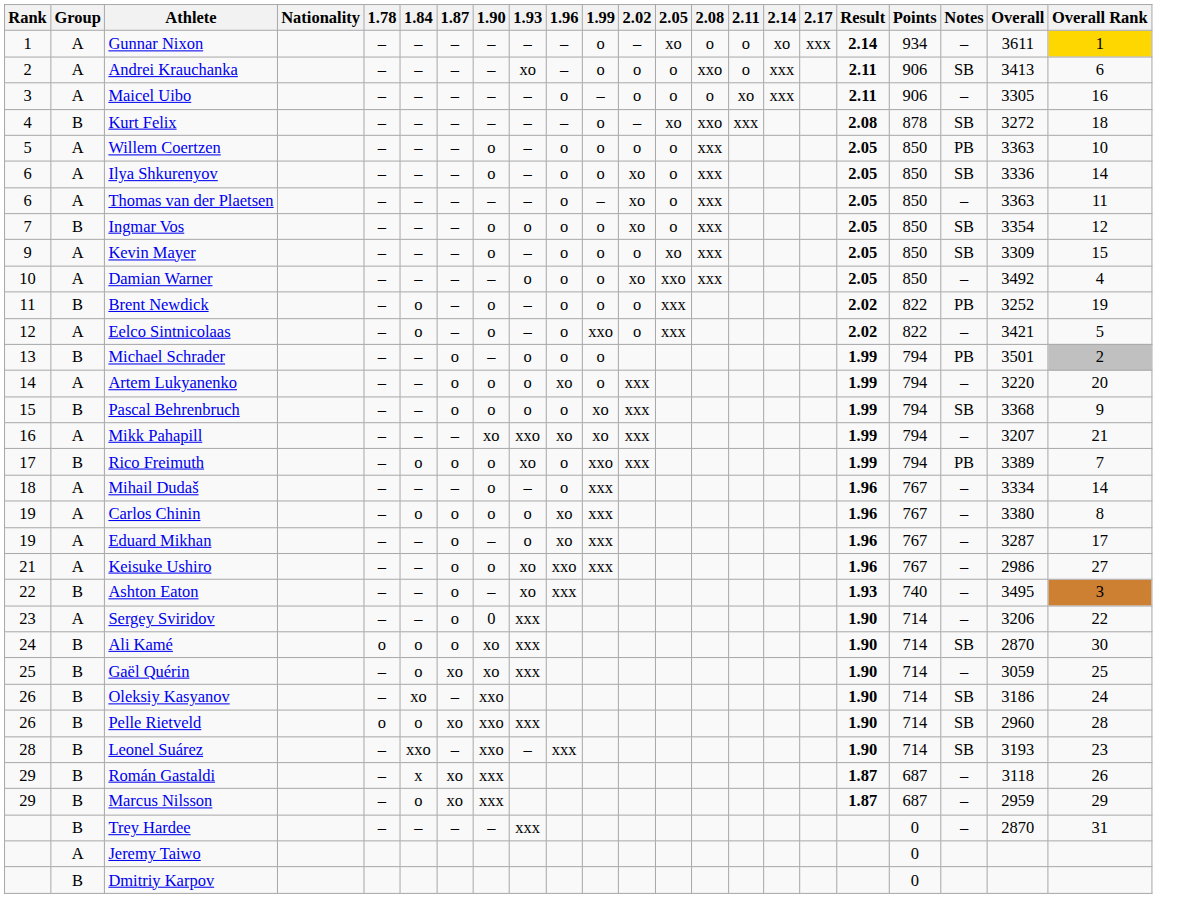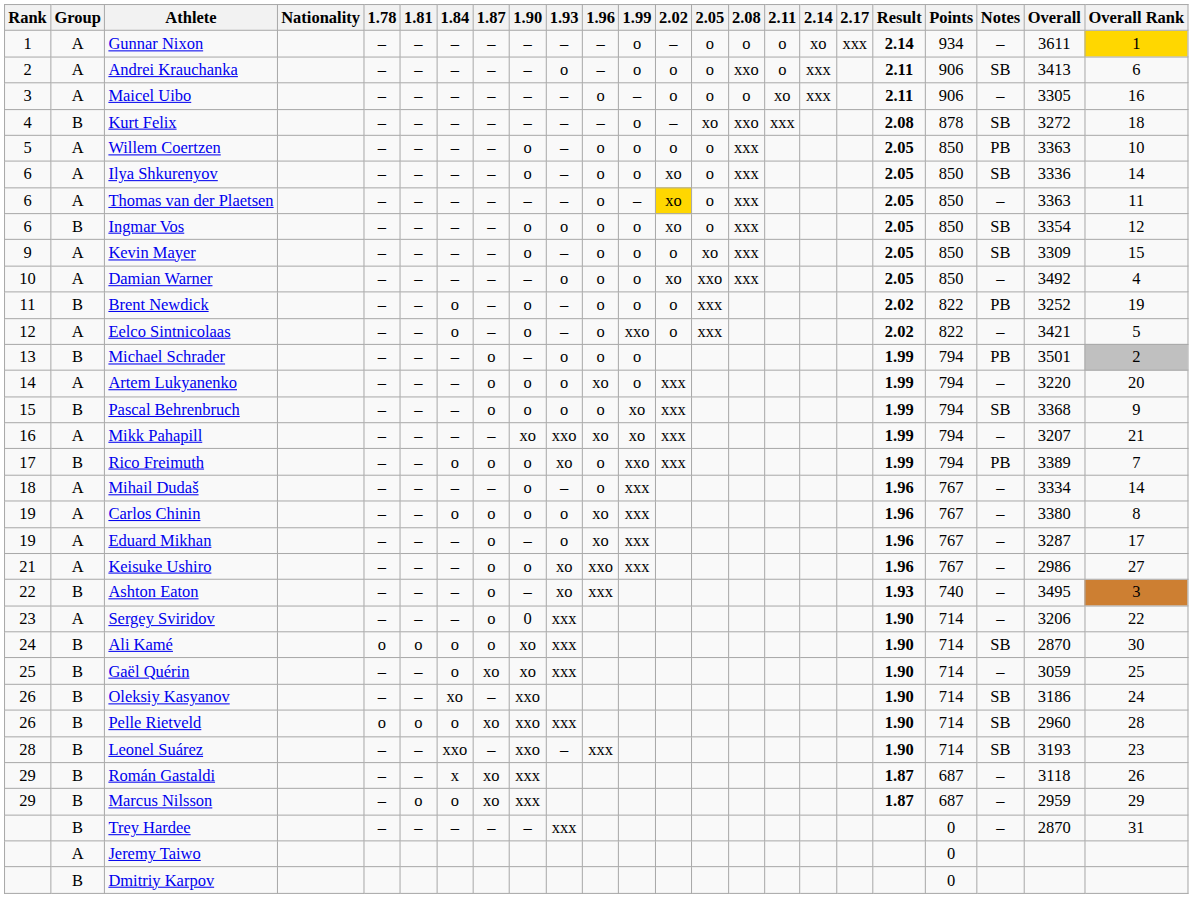+ column: 1.81 | – | – | – | – | – | – | – | – | – | – | – | – | – | – | – | – | – | – | – | – | – | – | – | o | – | – | o | – | – | o | –
Gunnar Nixon | 2.05: xo -> o
Andrei Krauchanka | 1.93: xo -> o
Thomas van der Plaetsen | 2.02: no background -> gold background
Ingmar Vos | Rank: 7 -> 6
